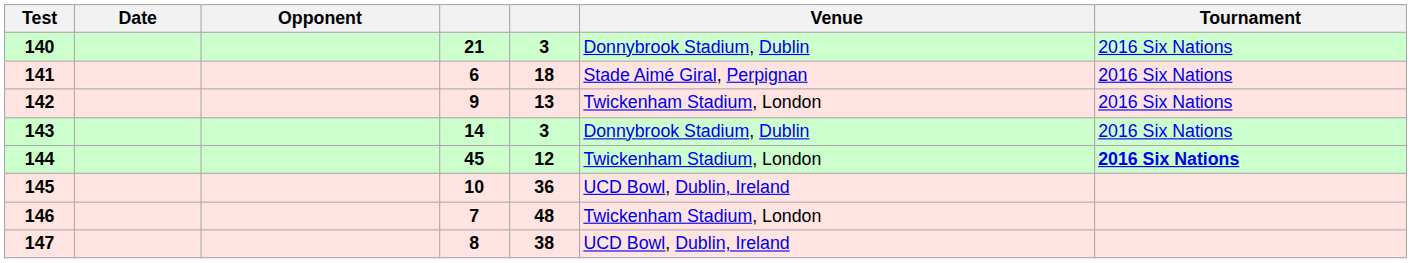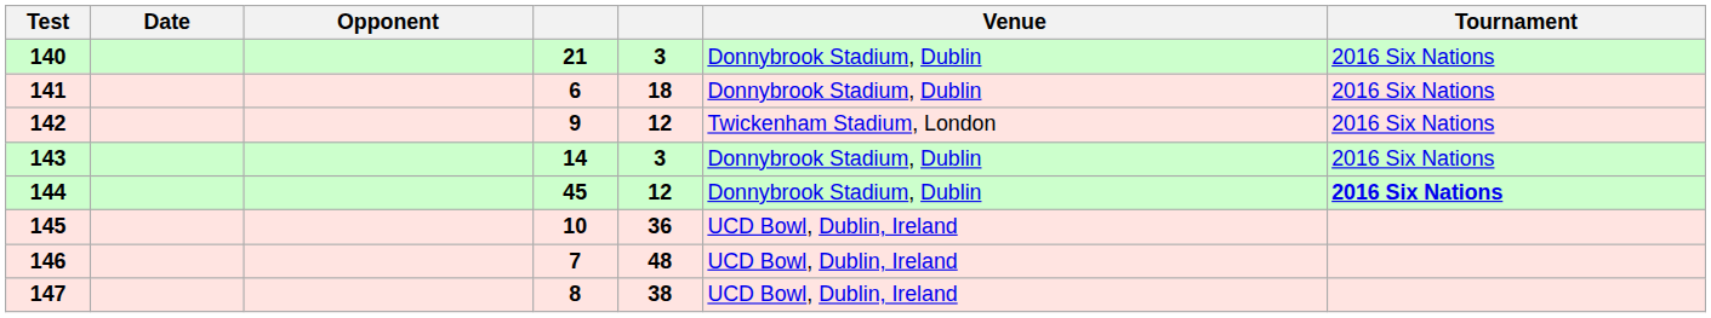141 | Venue: Stade Aimé Giral, Perpignan -> Donnybrook Stadium, Dublin
142 | column 5: 13 -> 12
144 | Venue: Twickenham Stadium, London -> Donnybrook Stadium, Dublin
146 | Venue: Twickenham Stadium, London -> UCD Bowl, Dublin, Ireland
